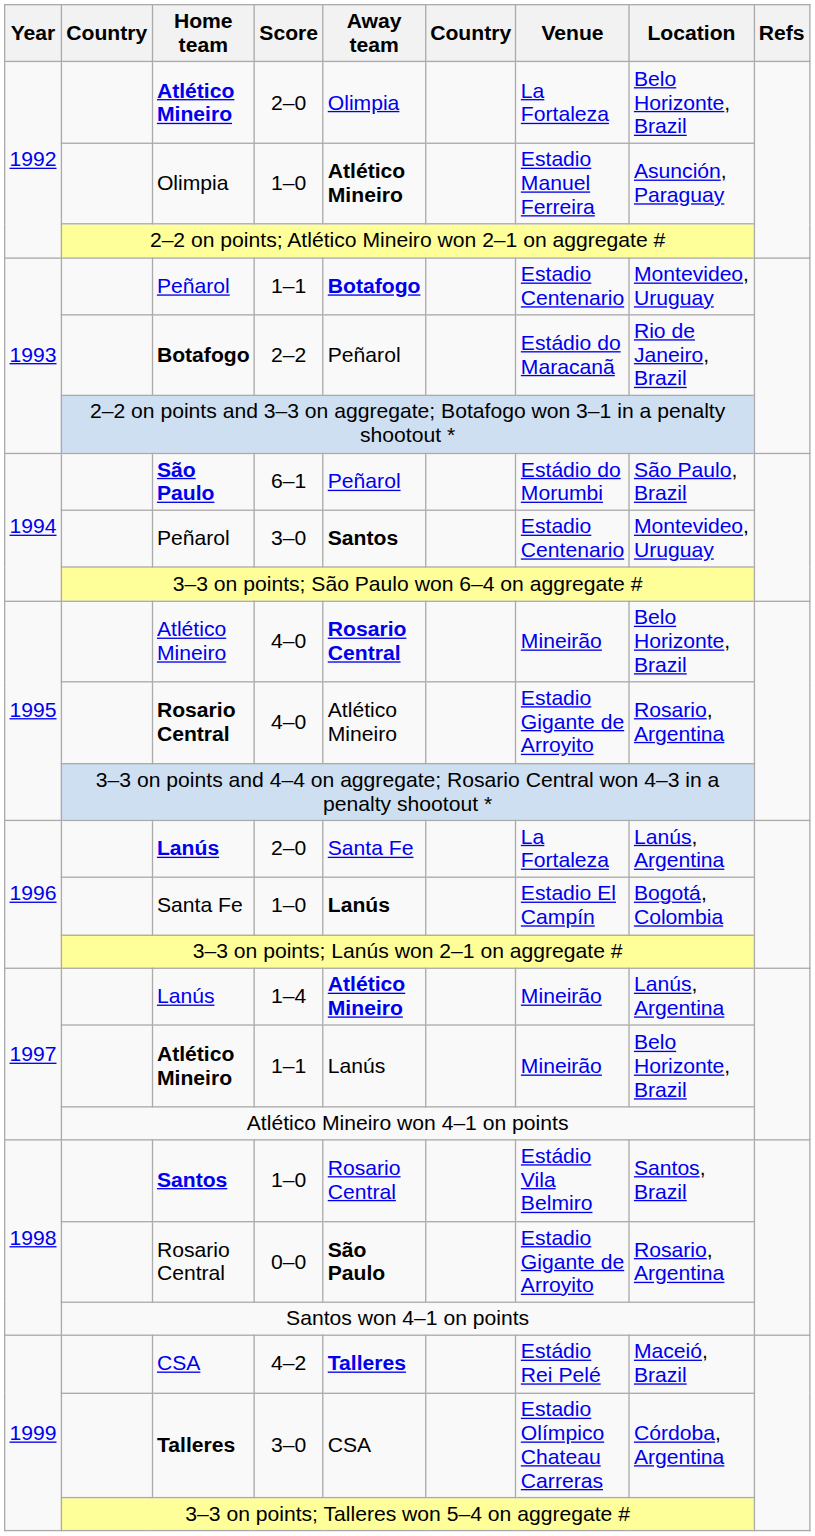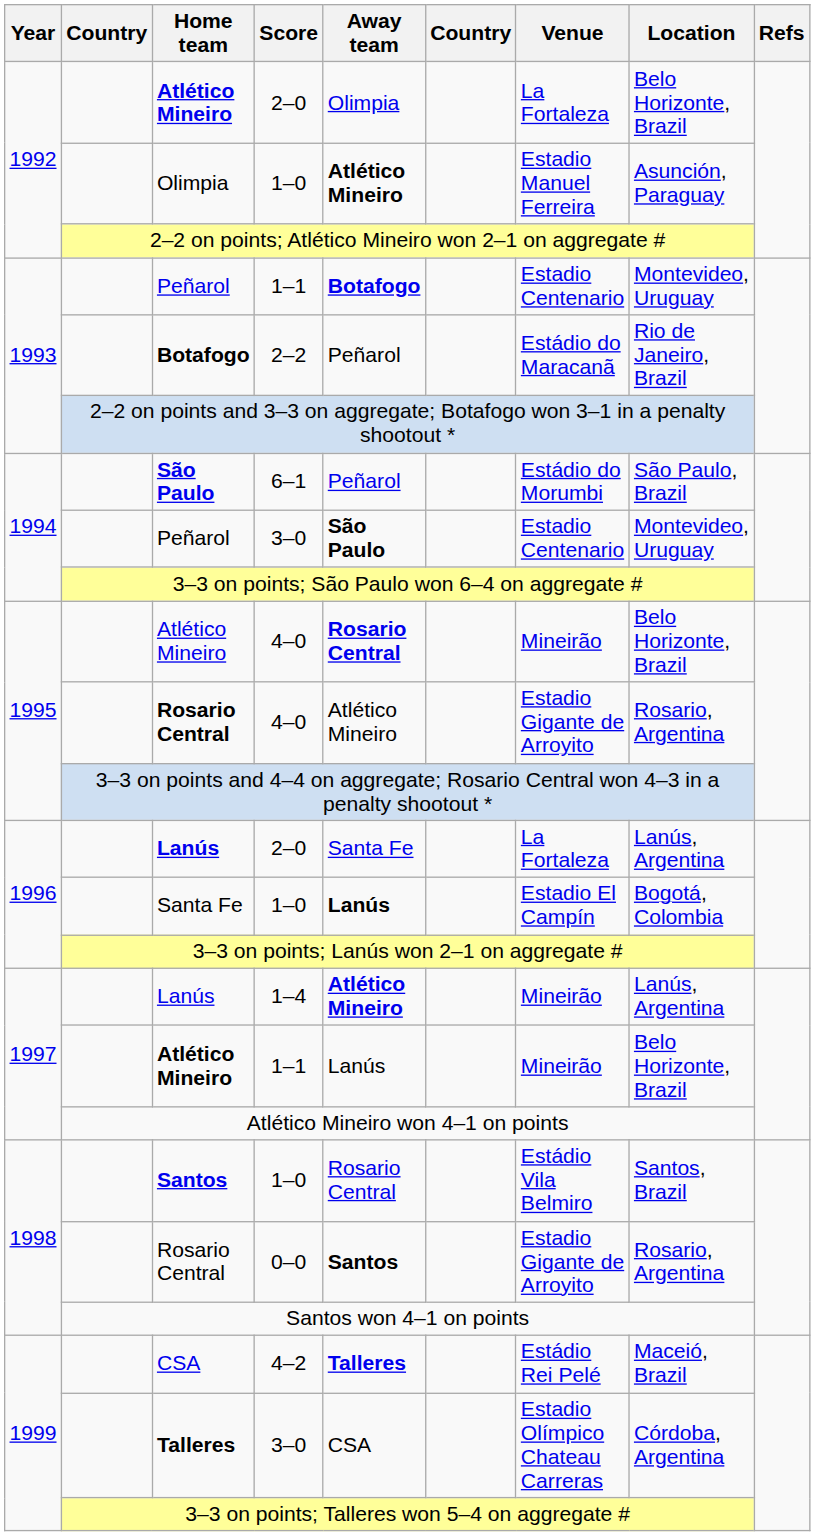Peñarol / 3–0 | Away team: Santos -> São Paulo
Rosario Central / 0–0 | Away team: São Paulo -> Santos
